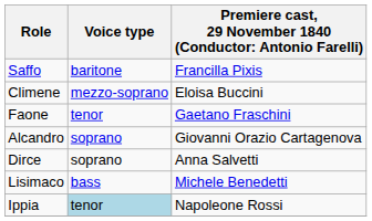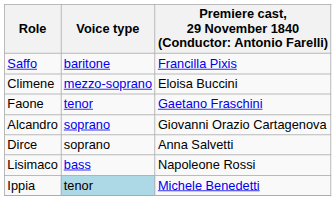Lisimaco | column 3: Michele Benedetti -> Napoleone Rossi
Ippia | column 3: Napoleone Rossi -> Michele Benedetti
